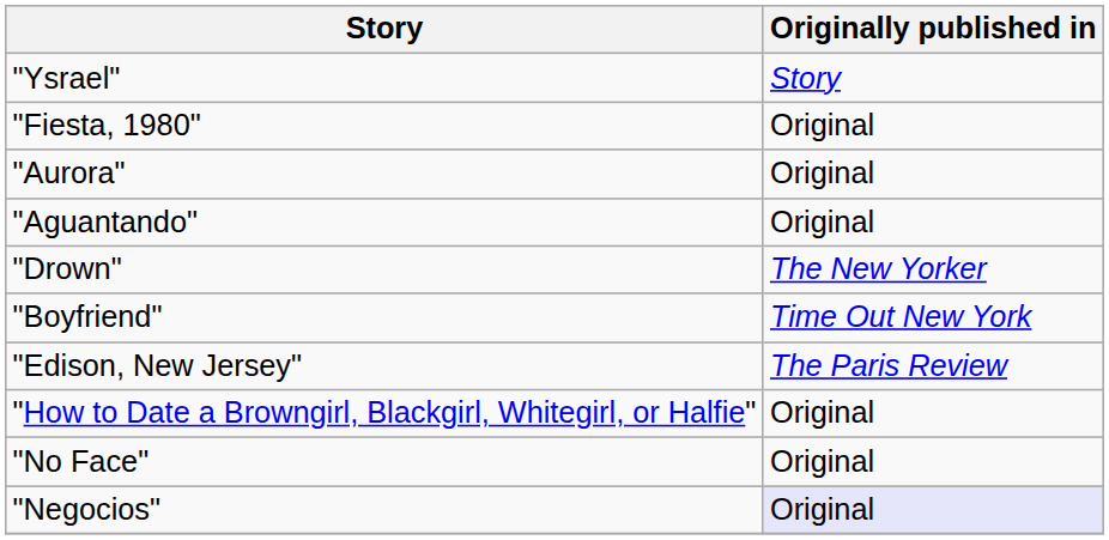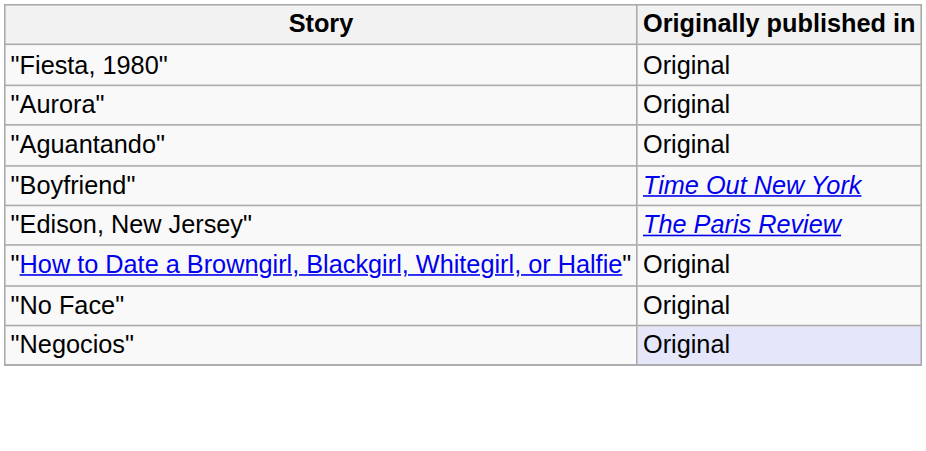- row: "Ysrael" | Story
- row: "Drown" | The New Yorker
